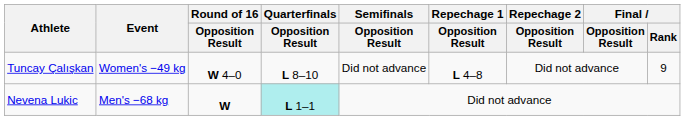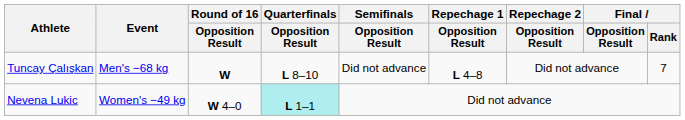Tuncay Çalışkan | Event: Women's −49 kg -> Men's −68 kg
Tuncay Çalışkan | Round of 16 / Opposition Result: W 4–0 -> W
Tuncay Çalışkan | Final / Rank: 9 -> 7
Nevena Lukic | Event: Men's −68 kg -> Women's −49 kg
Nevena Lukic | Round of 16 / Opposition Result: W -> W 4–0
